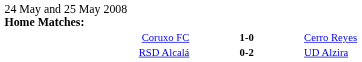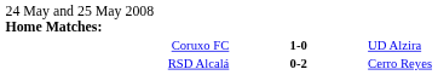Coruxo FC | column 3: Cerro Reyes -> UD Alzira
RSD Alcalá | column 3: UD Alzira -> Cerro Reyes
